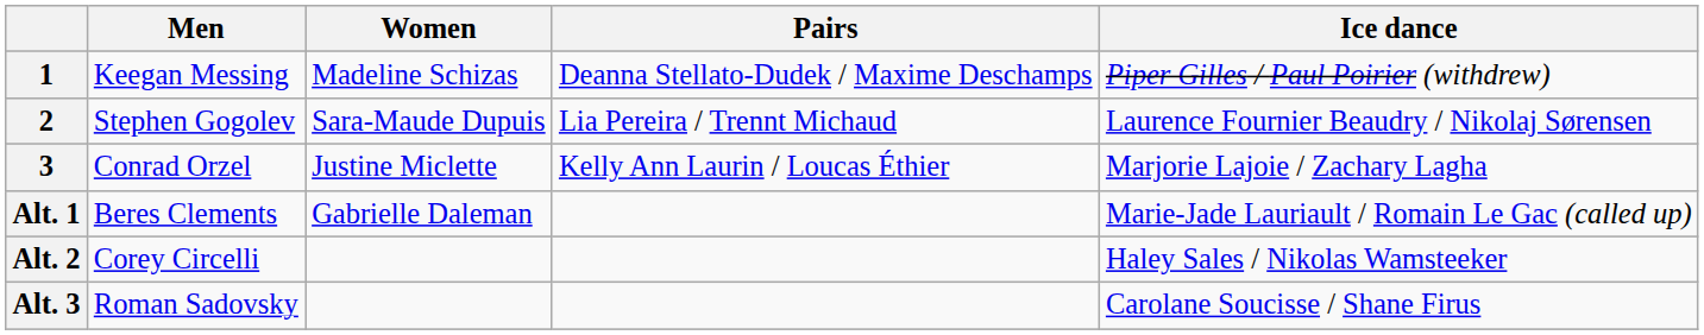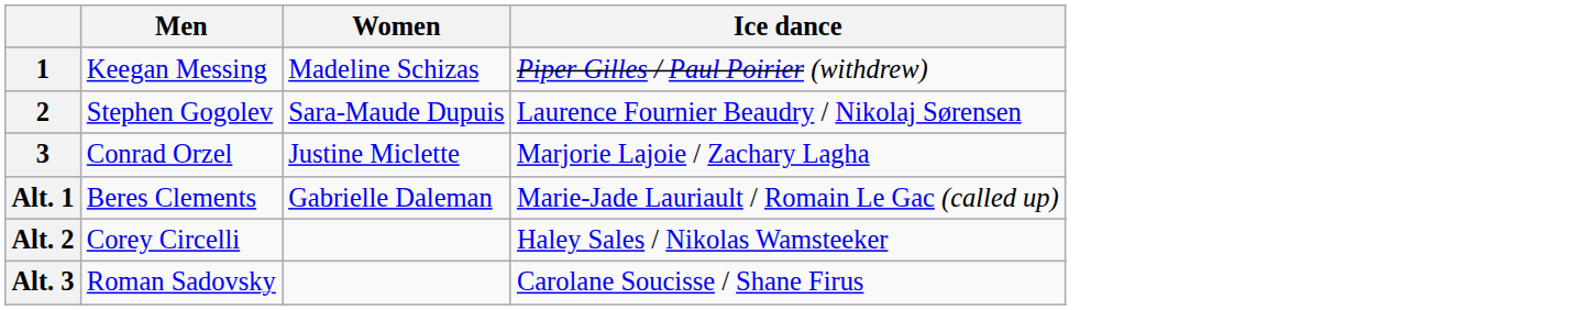- column: Pairs | Deanna Stellato-Dudek / Maxime Deschamps | Lia Pereira / Trennt Michaud | Kelly Ann Laurin / Loucas Éthier
